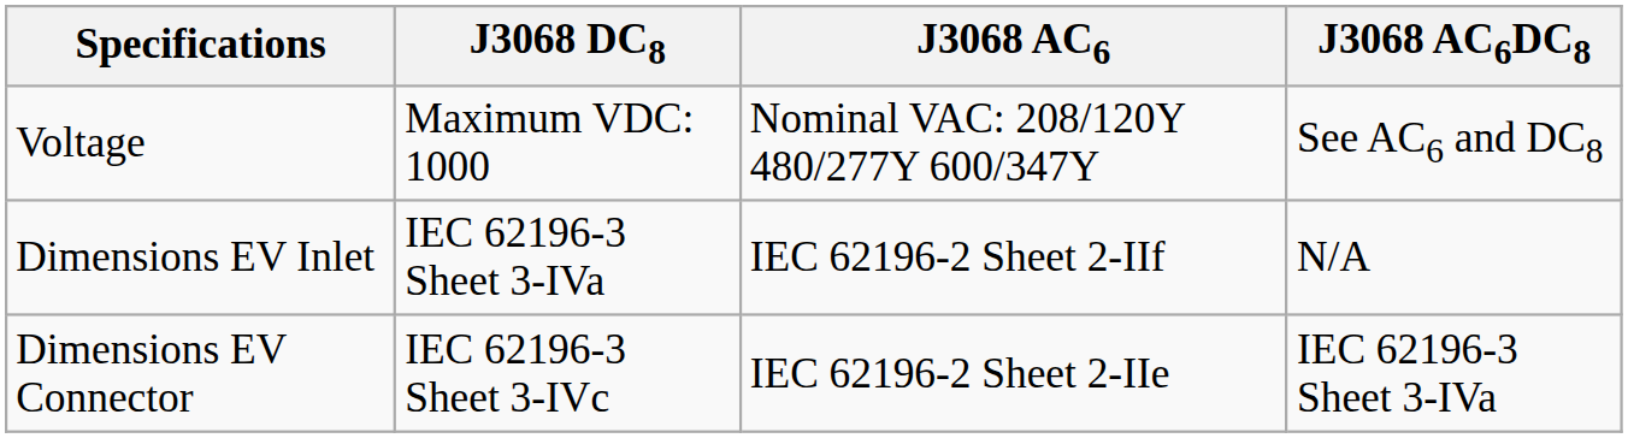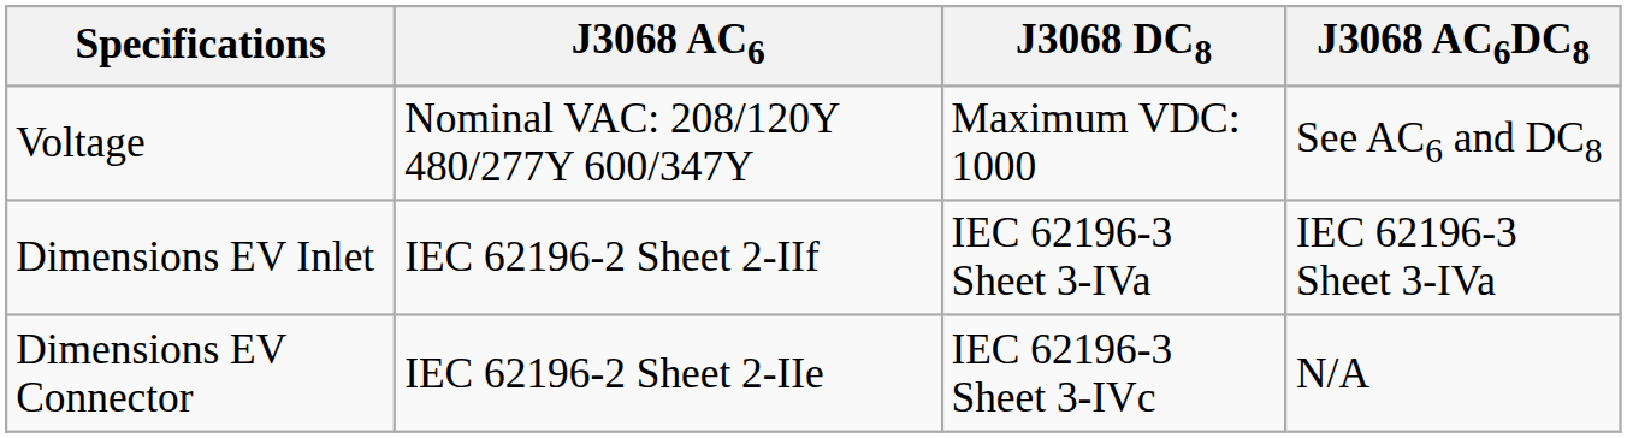columns swapped: J3068 AC6 <-> J3068 DC8
Dimensions EV Inlet | J3068 AC6DC8: N/A -> IEC 62196-3 Sheet 3-IVa
Dimensions EV Connector | J3068 AC6DC8: IEC 62196-3 Sheet 3-IVa -> N/A
